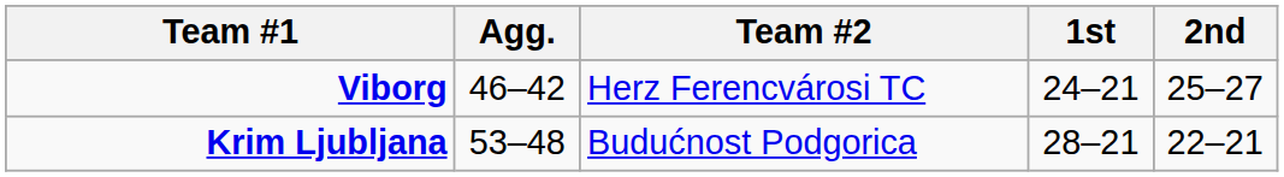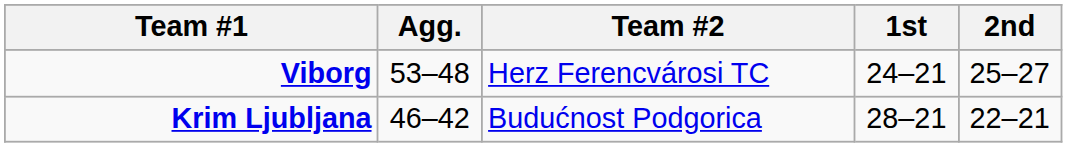Viborg | Agg.: 46–42 -> 53–48
Krim Ljubljana | Agg.: 53–48 -> 46–42
